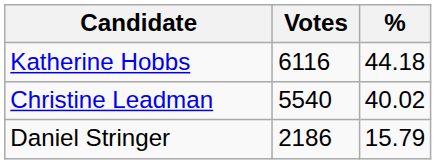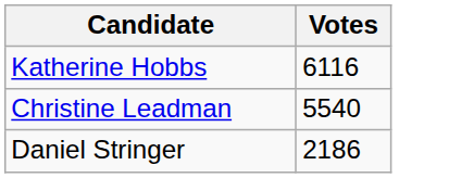- column: % | 44.18 | 40.02 | 15.79
